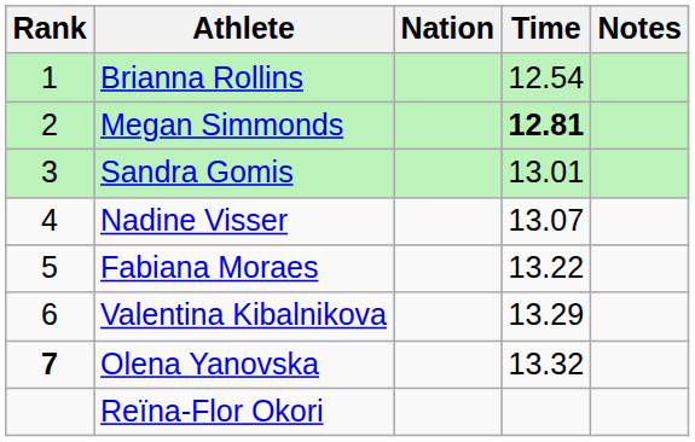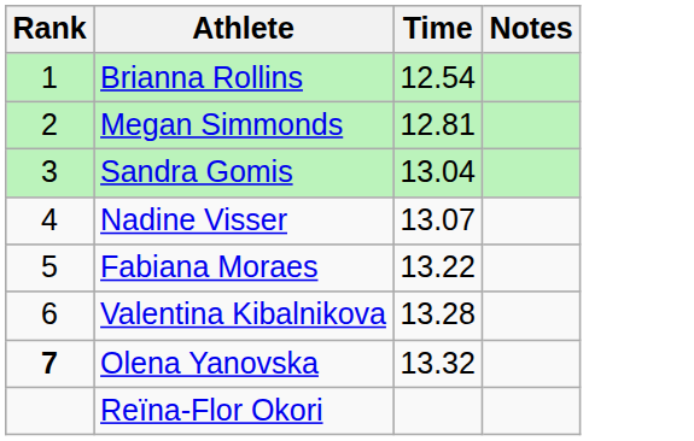- column: Nation
Megan Simmonds | Time: bold -> normal
Sandra Gomis | Time: 13.01 -> 13.04
Valentina Kibalnikova | Time: 13.29 -> 13.28
